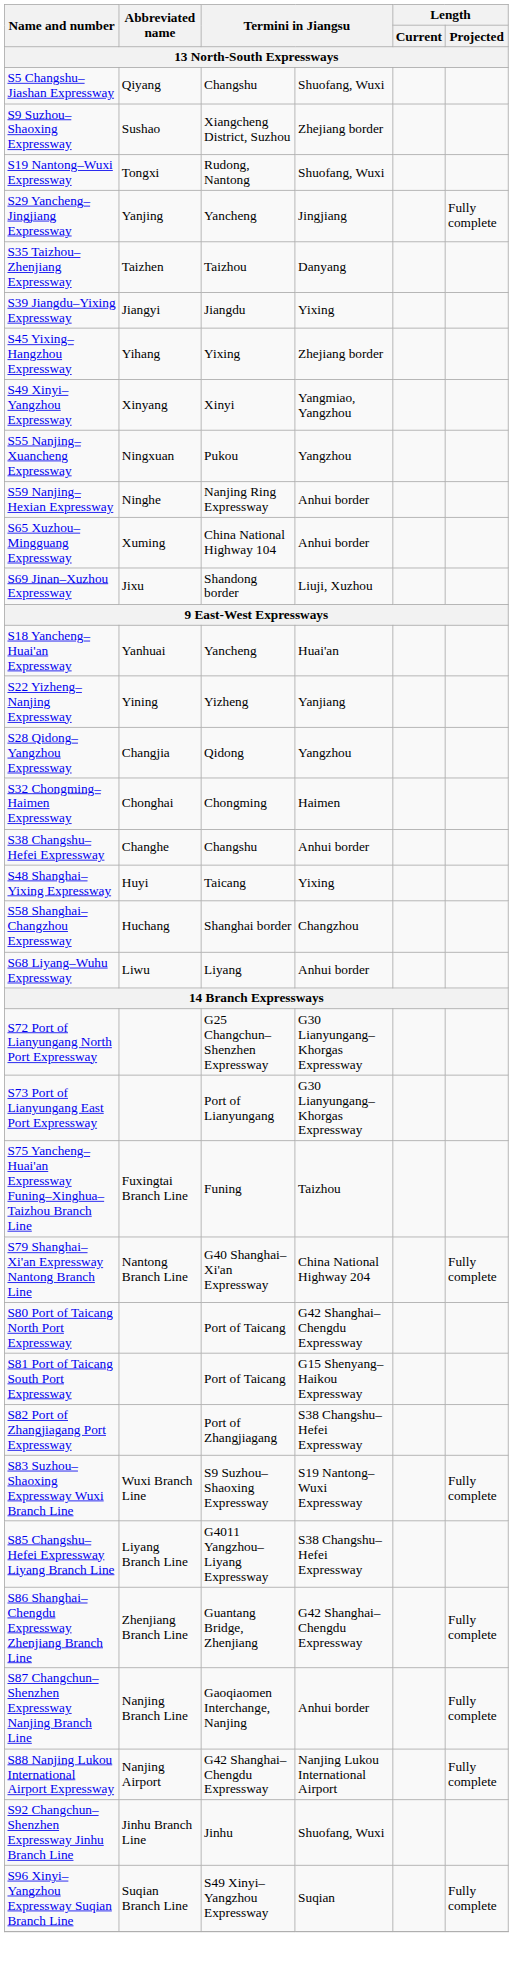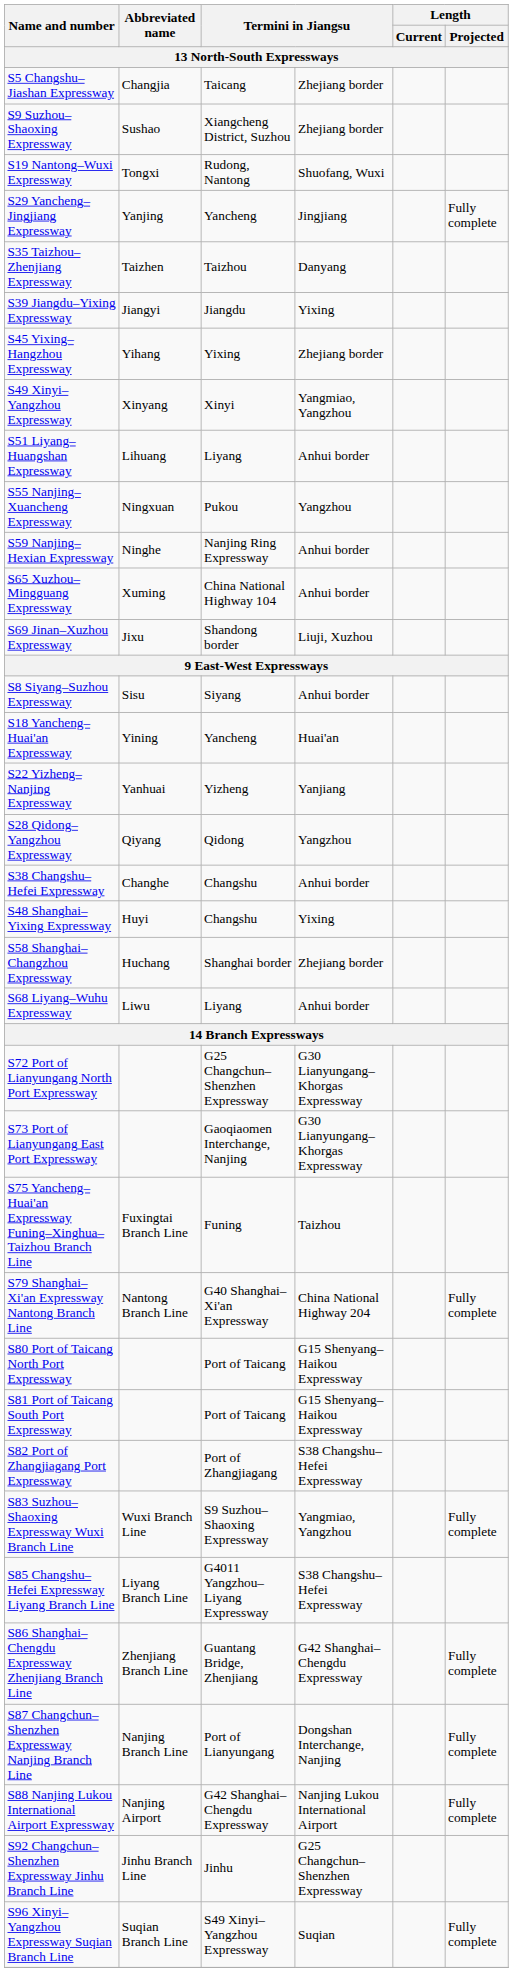S5 Changshu–Jiashan Expressway | Abbreviated name: Qiyang -> Changjia
S5 Changshu–Jiashan Expressway | column 3: Changshu -> Taicang
S5 Changshu–Jiashan Expressway | column 4: Shuofang, Wuxi -> Zhejiang border
+ row: S51 Liyang–Huangshan Expressway | Lihuang | Liyang | Anhui border
+ row: S8 Siyang–Suzhou Expressway | Sisu | Siyang | Anhui border
S18 Yancheng–Huai'an Expressway | Abbreviated name: Yanhuai -> Yining
S22 Yizheng–Nanjing Expressway | Abbreviated name: Yining -> Yanhuai
S28 Qidong–Yangzhou Expressway | Abbreviated name: Changjia -> Qiyang
- row: S32 Chongming–Haimen Expressway | Chonghai | Chongming | Haimen
S48 Shanghai–Yixing Expressway | column 3: Taicang -> Changshu
S58 Shanghai–Changzhou Expressway | column 4: Changzhou -> Zhejiang border
S73 Port of Lianyungang East Port Expressway | column 3: Port of Lianyungang -> Gaoqiaomen Interchange, Nanjing
S80 Port of Taicang North Port Expressway | column 4: G42 Shanghai–Chengdu Expressway -> G15 Shenyang–Haikou Expressway
S83 Suzhou–Shaoxing Expressway Wuxi Branch Line | column 4: S19 Nantong–Wuxi Expressway -> Yangmiao, Yangzhou
S87 Changchun–Shenzhen Expressway Nanjing Branch Line | column 3: Gaoqiaomen Interchange, Nanjing -> Port of Lianyungang
S87 Changchun–Shenzhen Expressway Nanjing Branch Line | column 4: Anhui border -> Dongshan Interchange, Nanjing
S92 Changchun–Shenzhen Expressway Jinhu Branch Line | column 4: Shuofang, Wuxi -> G25 Changchun–Shenzhen Expressway
